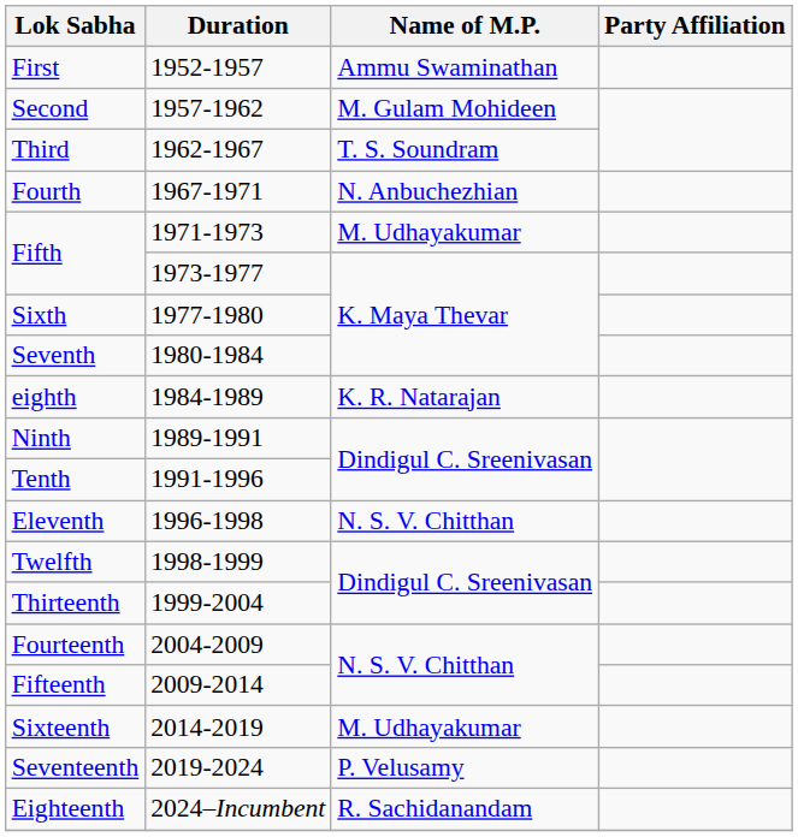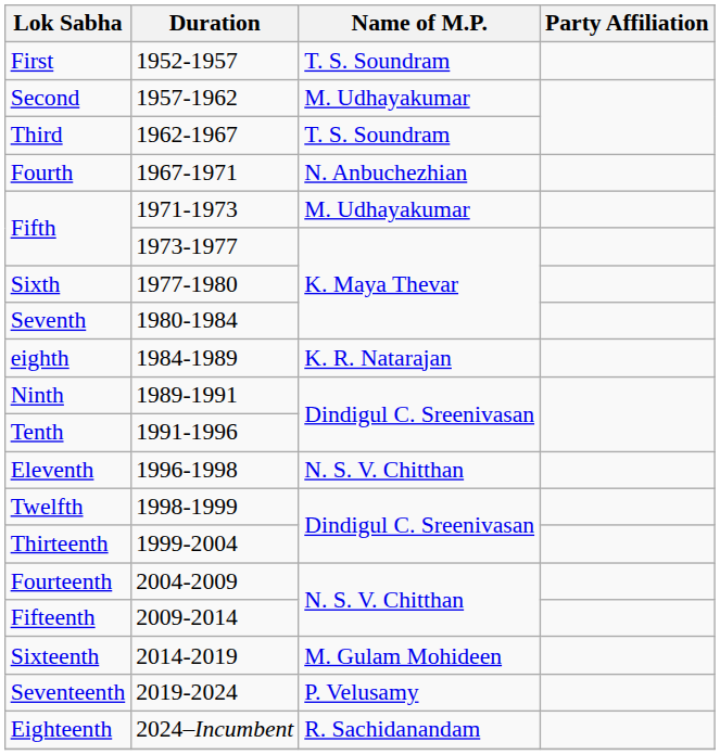First | Name of M.P.: Ammu Swaminathan -> T. S. Soundram
Second | Name of M.P.: M. Gulam Mohideen -> M. Udhayakumar
Sixteenth | Name of M.P.: M. Udhayakumar -> M. Gulam Mohideen
